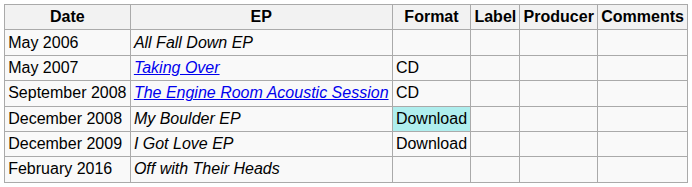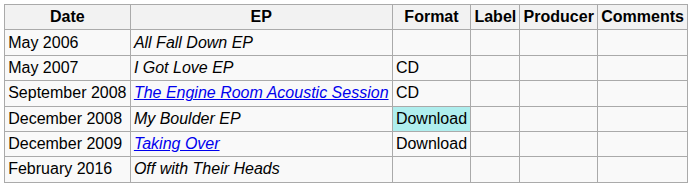May 2007 | EP: Taking Over -> I Got Love EP
December 2009 | EP: I Got Love EP -> Taking Over
